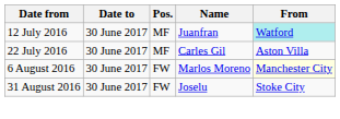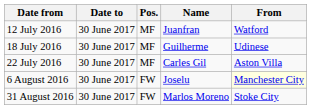12 July 2016 | From: paleturquoise background -> no background
+ row: 18 July 2016 | 30 June 2017 | MF | Guilherme | Udinese
6 August 2016 | Name: Marlos Moreno -> Joselu
31 August 2016 | Name: Joselu -> Marlos Moreno
